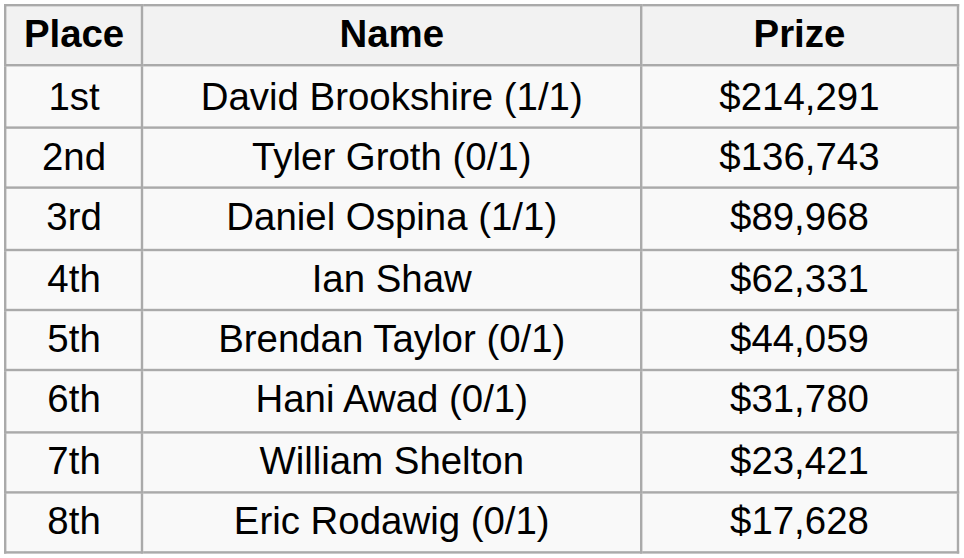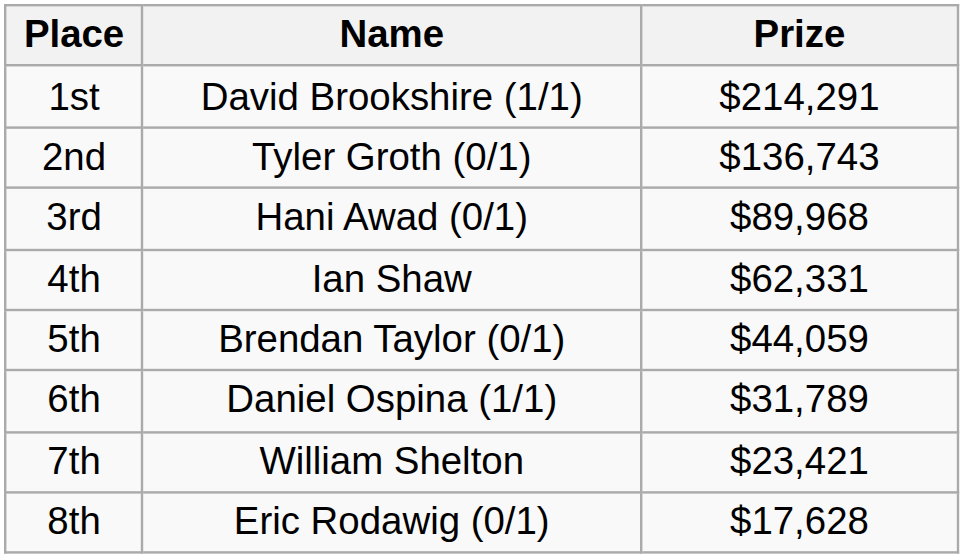3rd | Name: Daniel Ospina (1/1) -> Hani Awad (0/1)
6th | Name: Hani Awad (0/1) -> Daniel Ospina (1/1)
6th | Prize: $31,780 -> $31,789
